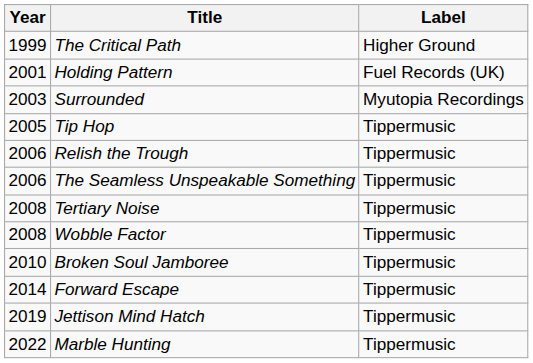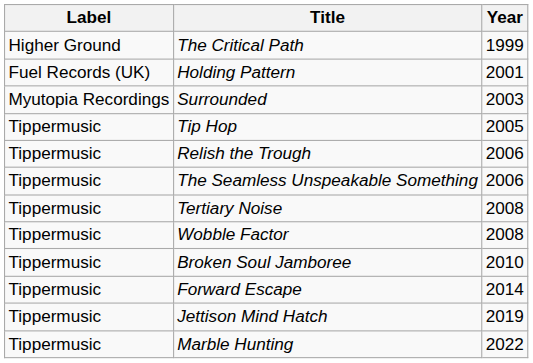columns swapped: Year <-> Label
